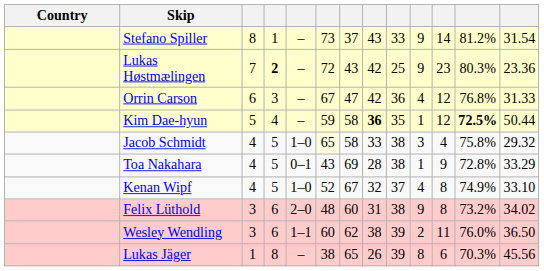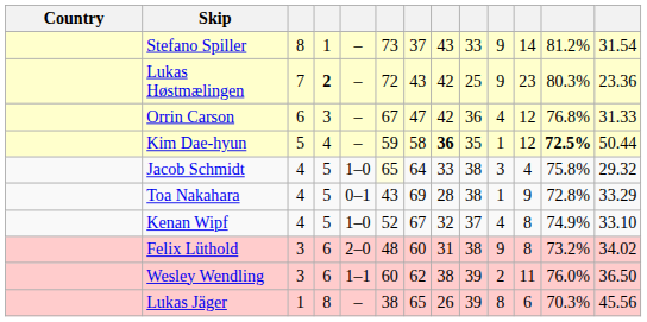Jacob Schmidt | column 7: 58 -> 64
